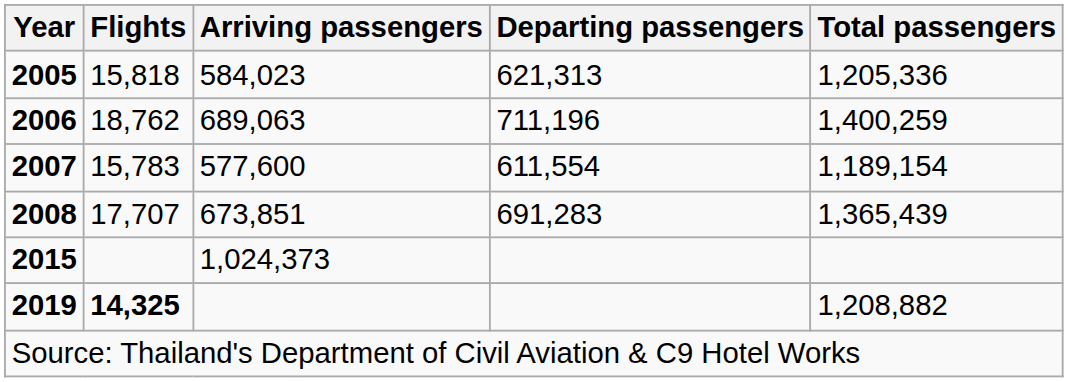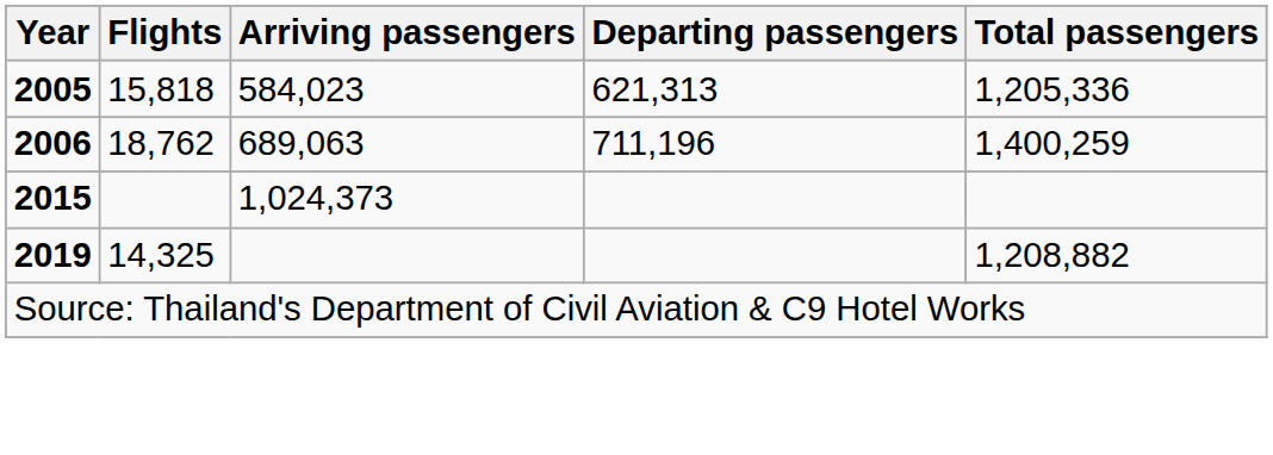- row: 2007 | 15,783 | 577,600 | 611,554 | 1,189,154
- row: 2008 | 17,707 | 673,851 | 691,283 | 1,365,439
2019 | Flights: bold -> normal
